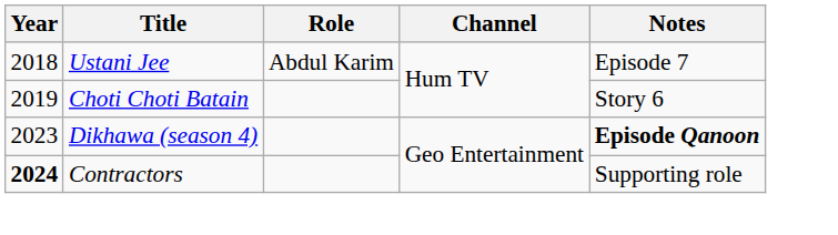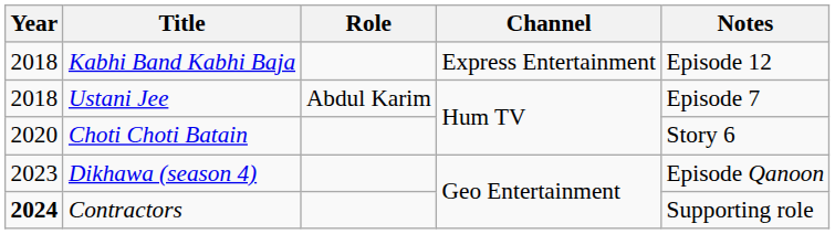+ row: 2018 | Kabhi Band Kabhi Baja | Express Entertainment | Episode 12
Choti Choti Batain | Year: 2019 -> 2020
Dikhawa (season 4) | Notes: bold -> normal
